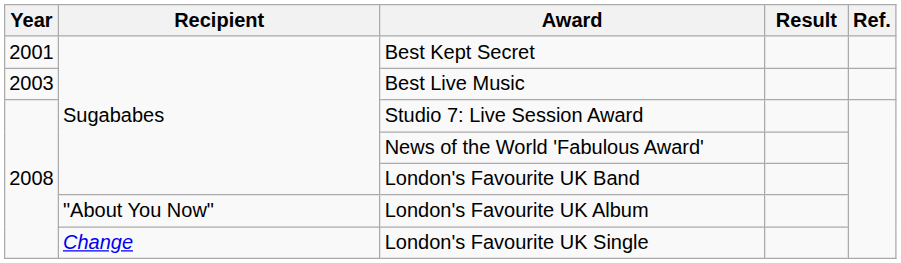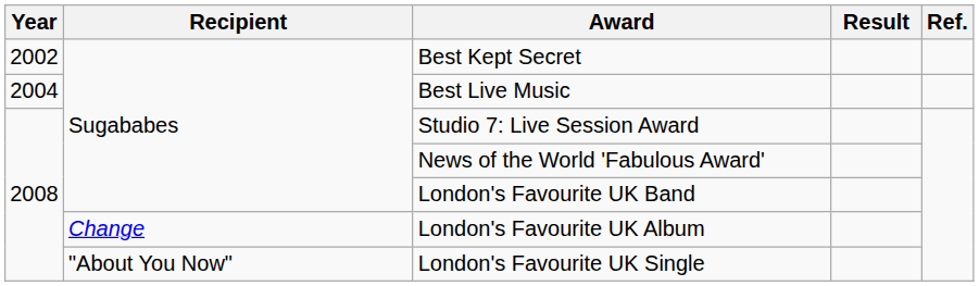Best Kept Secret | Year: 2001 -> 2002
Best Live Music | Year: 2003 -> 2004
London's Favourite UK Album | Recipient: "About You Now" -> Change
London's Favourite UK Single | Recipient: Change -> "About You Now"
